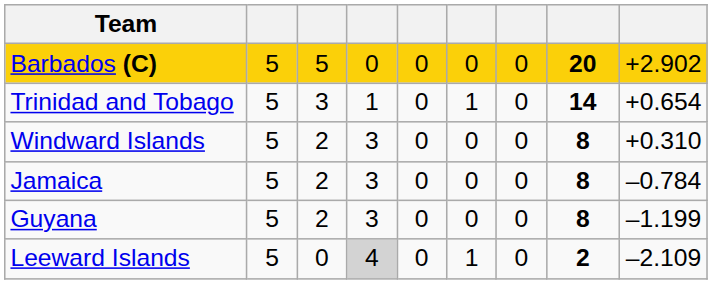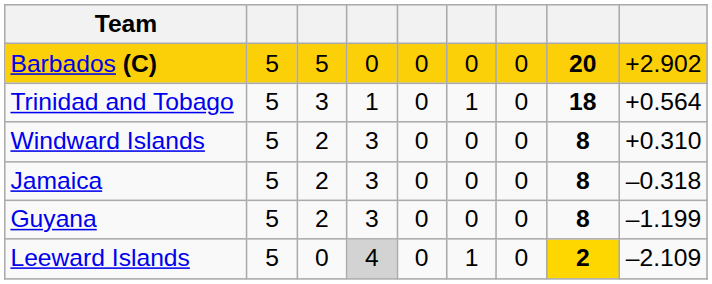Trinidad and Tobago | column 8: 14 -> 18
Trinidad and Tobago | column 9: +0.654 -> +0.564
Jamaica | column 9: –0.784 -> –0.318
Leeward Islands | column 8: no background -> gold background
